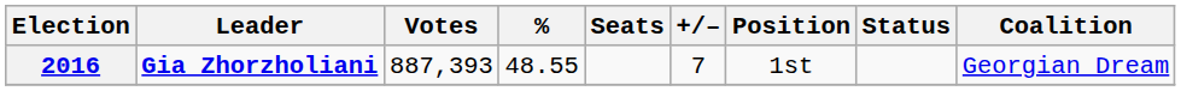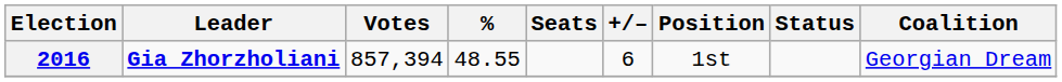2016 | Votes: 887,393 -> 857,394
2016 | +/–: 7 -> 6
